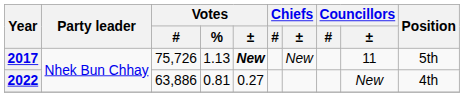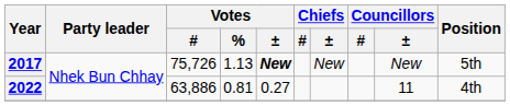2017 | Councillors / ±: 11 -> New
2022 | Councillors / ±: New -> 11
